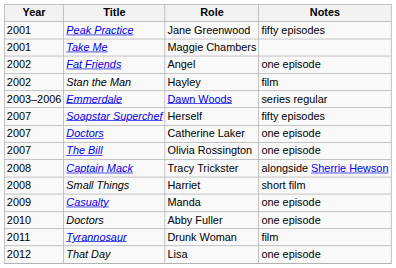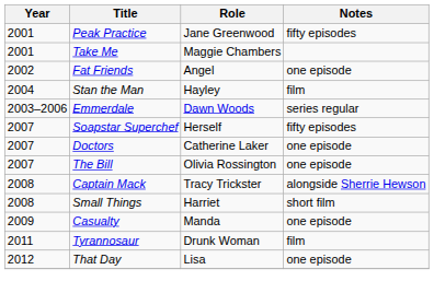Hayley | Year: 2002 -> 2004
- row: 2010 | Doctors | Abby Fuller | one episode
